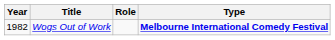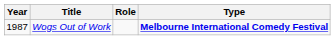Wogs Out of Work | Year: 1982 -> 1987
